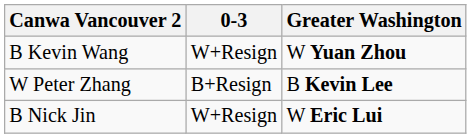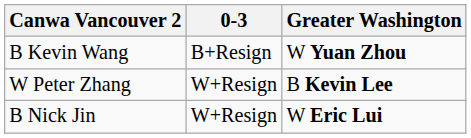B Kevin Wang | 0-3: W+Resign -> B+Resign
W Peter Zhang | 0-3: B+Resign -> W+Resign
